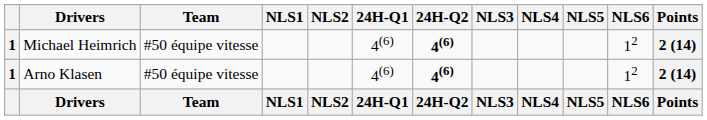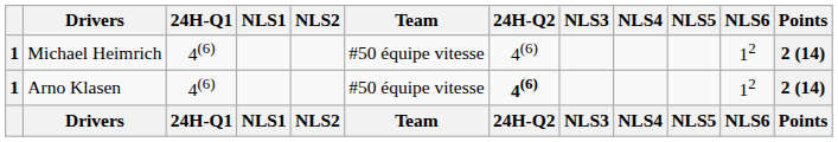columns swapped: Team <-> 24H-Q1
Michael Heimrich | 24H-Q2: bold -> normal
